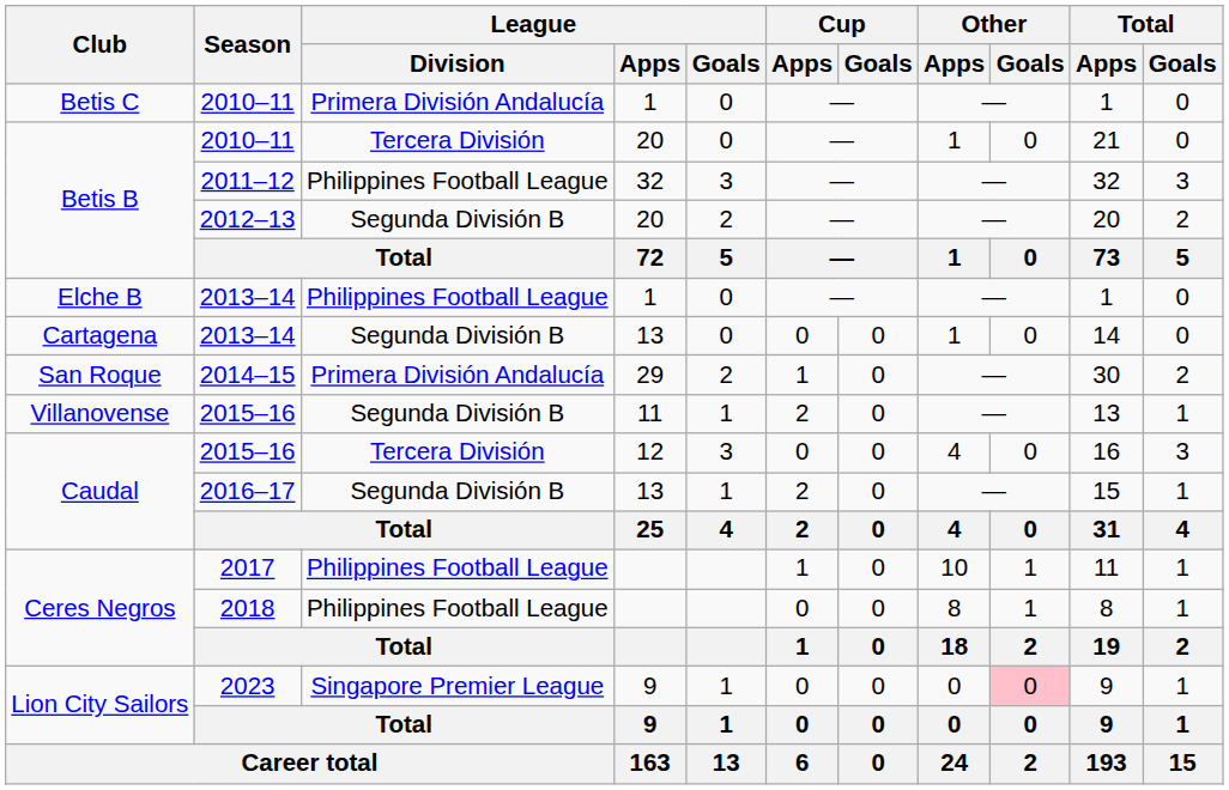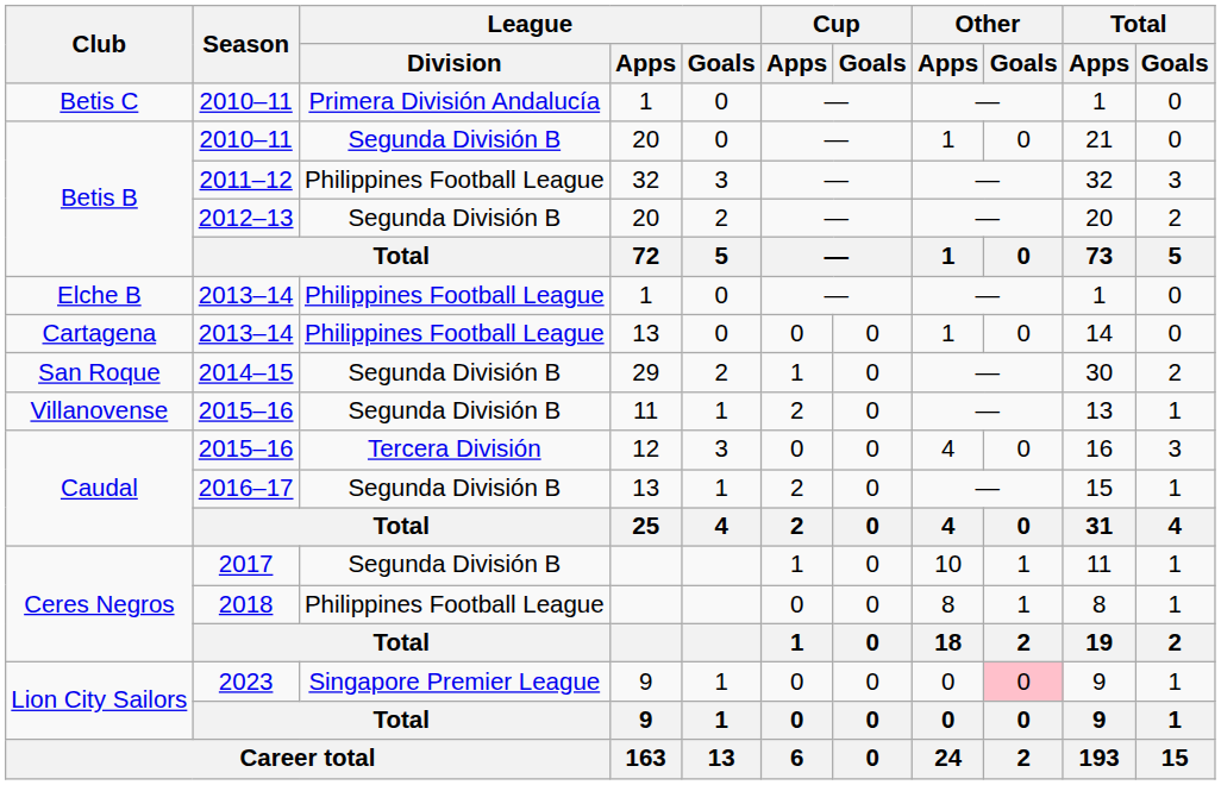Betis B / 2010–11 | League / Division: Tercera División -> Segunda División B
Cartagena / 2013–14 | League / Division: Segunda División B -> Philippines Football League
2014–15 | League / Division: Primera División Andalucía -> Segunda División B
2017 | League / Division: Philippines Football League -> Segunda División B
